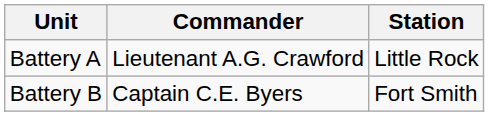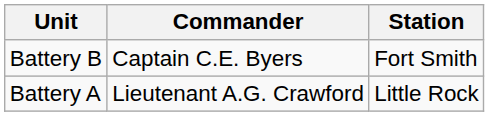rows swapped: Battery A <-> Battery B
